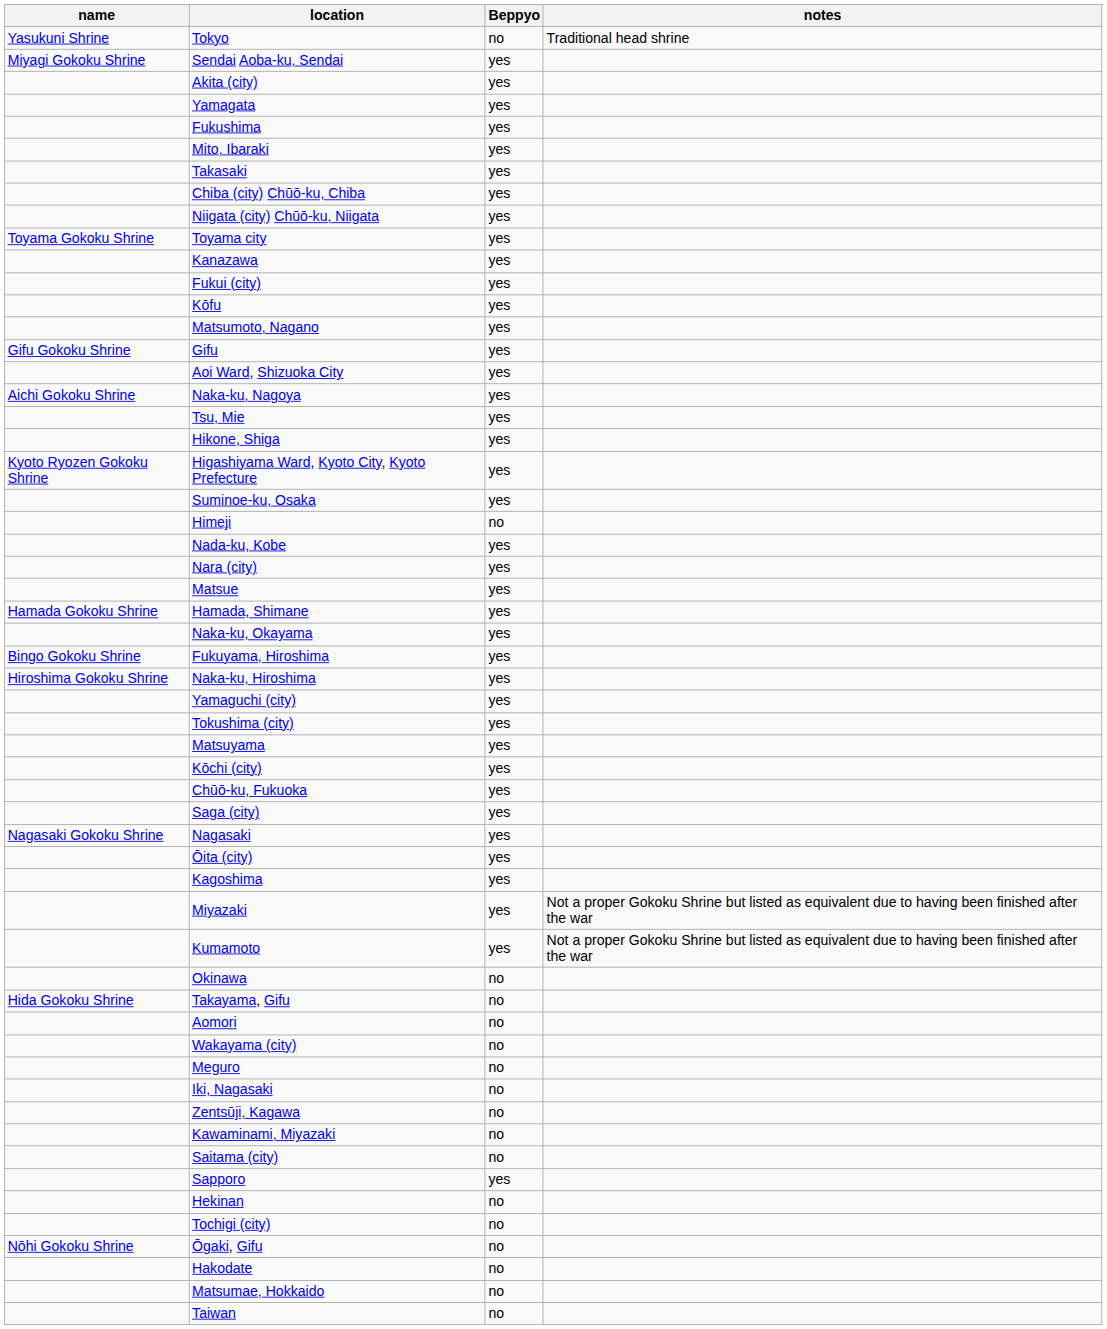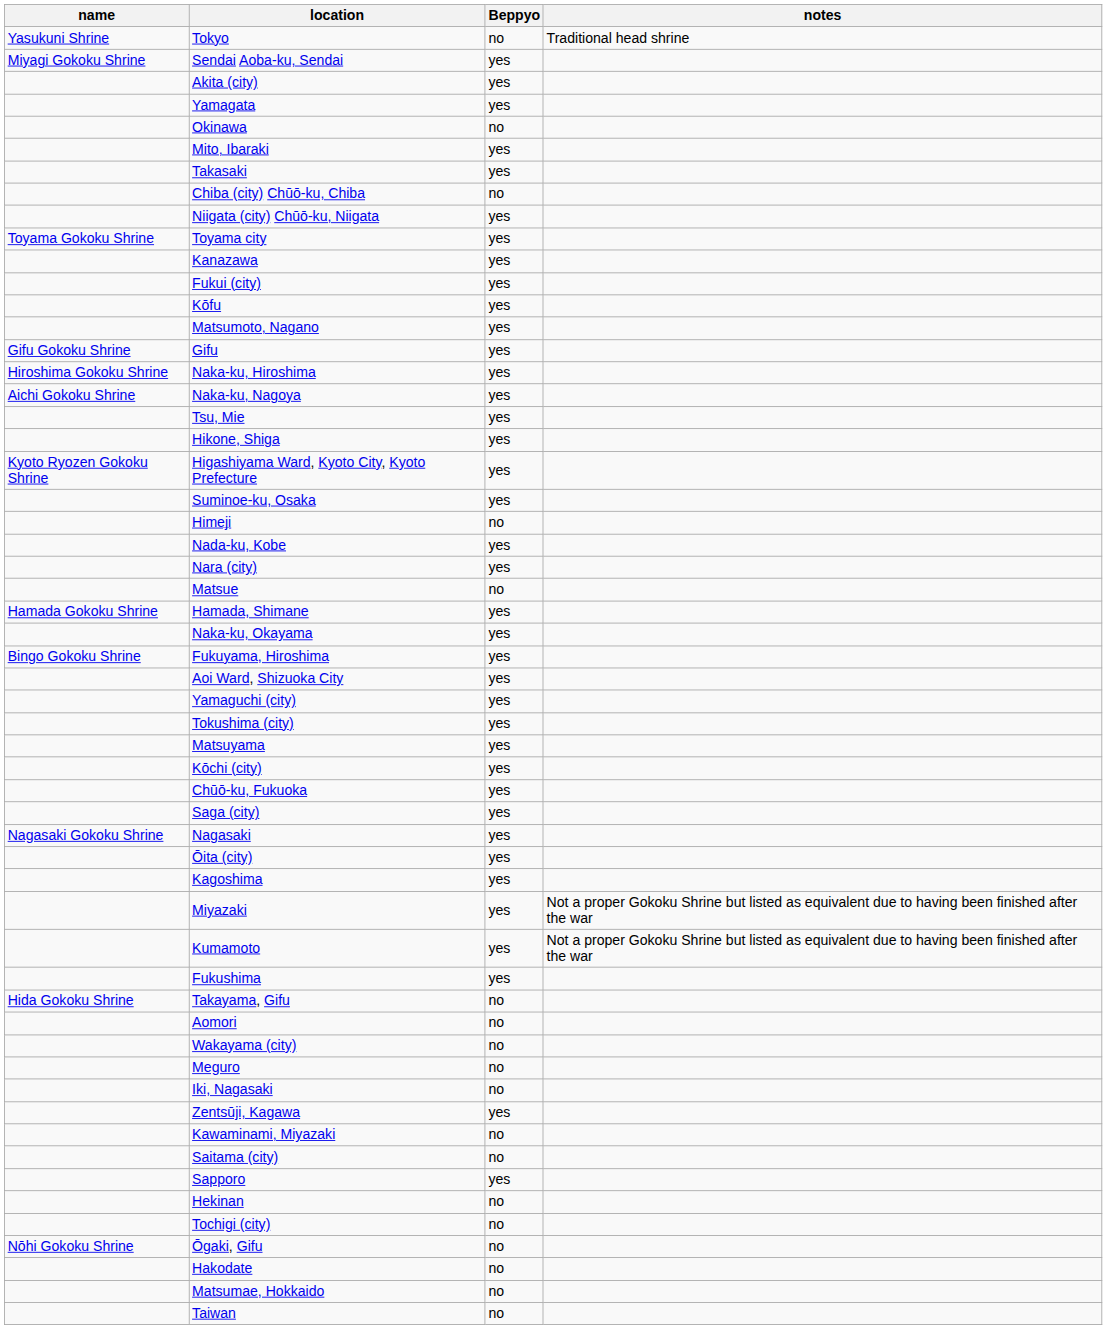rows swapped: Fukushima <-> Okinawa
Chiba (city) Chūō-ku, Chiba | Beppyo: yes -> no
rows swapped: Aoi Ward, Shizuoka City <-> Naka-ku, Hiroshima
Matsue | Beppyo: yes -> no
Zentsūji, Kagawa | Beppyo: no -> yes
